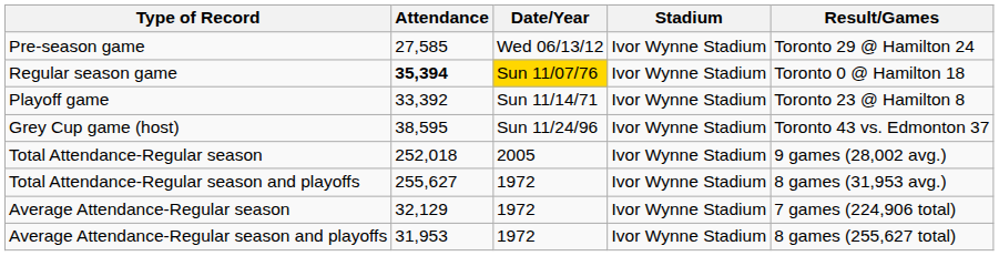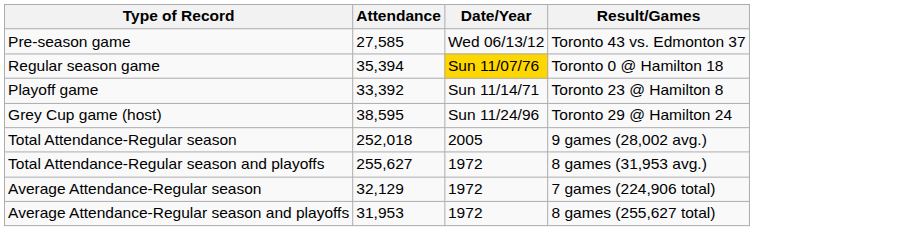- column: Stadium | Ivor Wynne Stadium | Ivor Wynne Stadium | Ivor Wynne Stadium | Ivor Wynne Stadium | Ivor Wynne Stadium | Ivor Wynne Stadium | Ivor Wynne Stadium | Ivor Wynne Stadium
Pre-season game | Result/Games: Toronto 29 @ Hamilton 24 -> Toronto 43 vs. Edmonton 37
Regular season game | Attendance: bold -> normal
Grey Cup game (host) | Result/Games: Toronto 43 vs. Edmonton 37 -> Toronto 29 @ Hamilton 24
